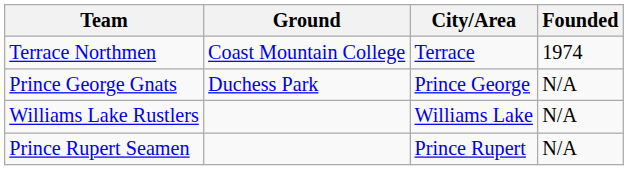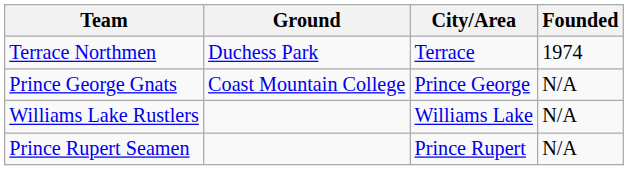Terrace Northmen | Ground: Coast Mountain College -> Duchess Park
Prince George Gnats | Ground: Duchess Park -> Coast Mountain College
